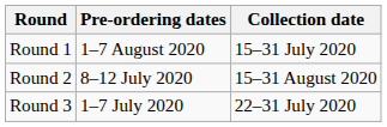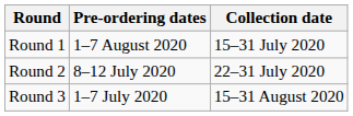Round 2 | Collection date: 15–31 August 2020 -> 22–31 July 2020
Round 3 | Collection date: 22–31 July 2020 -> 15–31 August 2020
